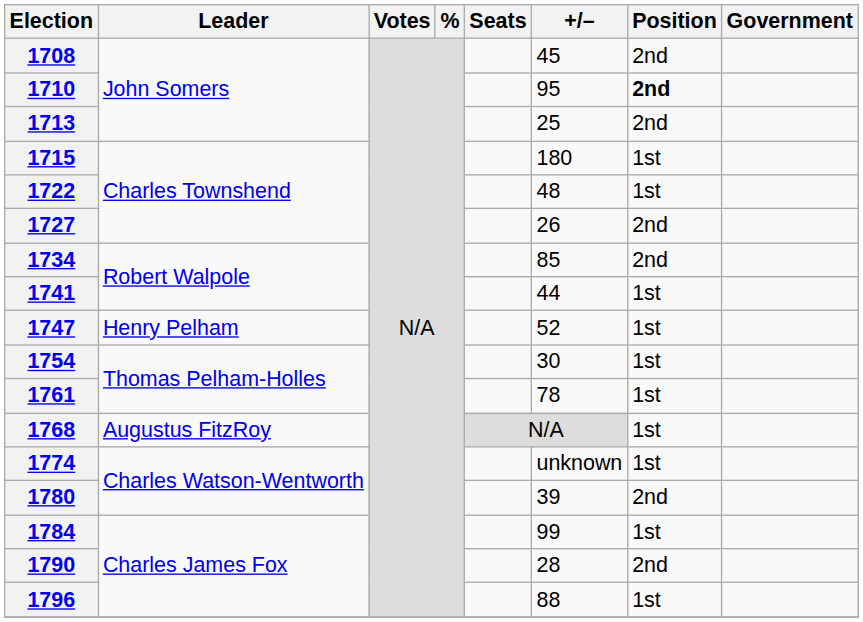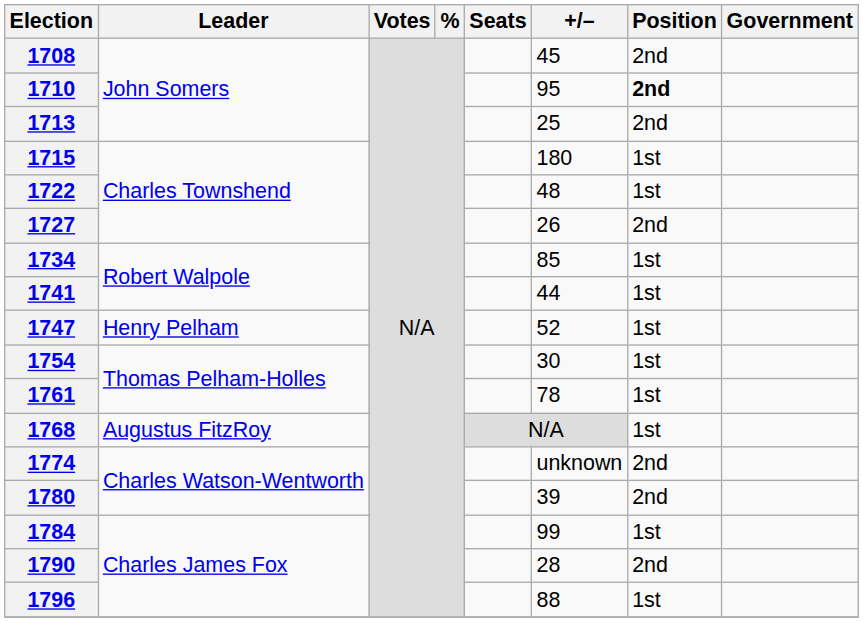1734 | Position: 2nd -> 1st
1774 | Position: 1st -> 2nd
